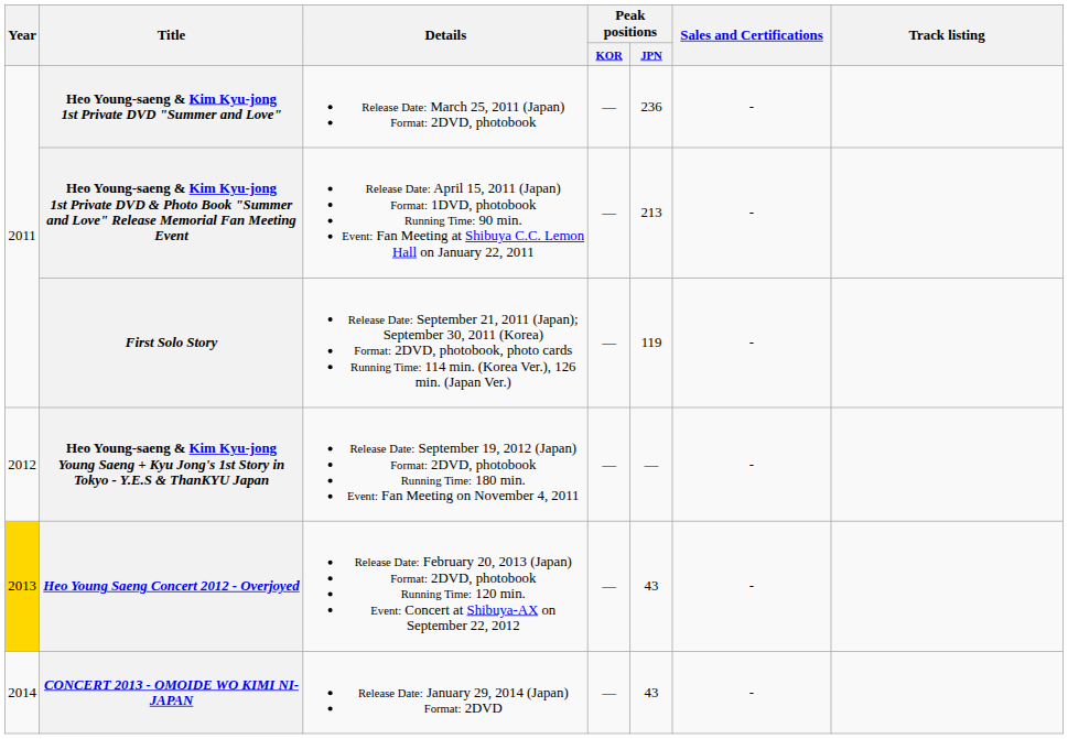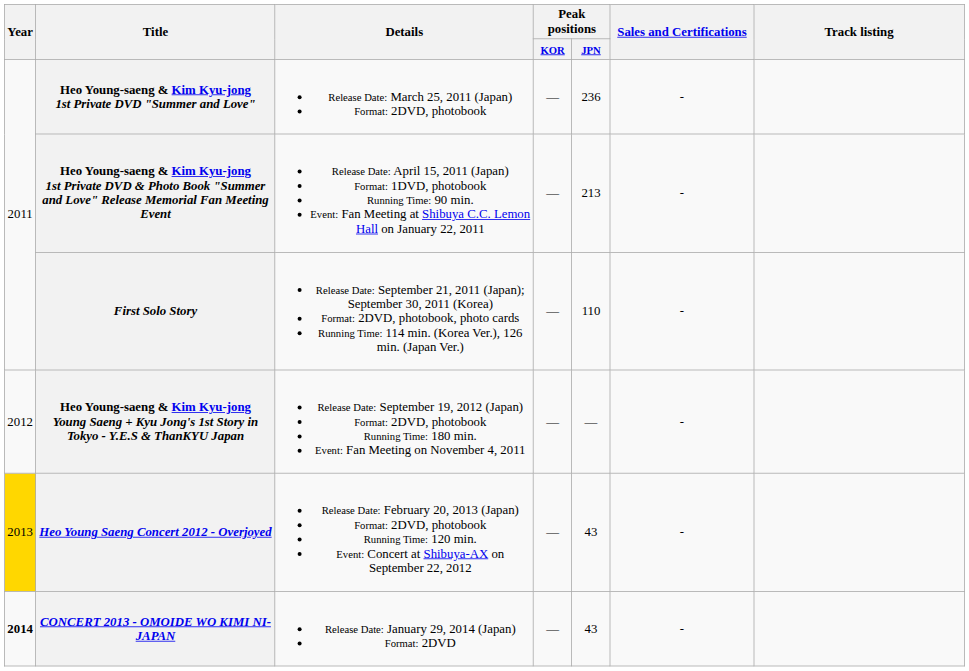First Solo Story | Peak positions / JPN: 119 -> 110
CONCERT 2013 - OMOIDE WO KIMI NI-JAPAN | Year: normal -> bold
